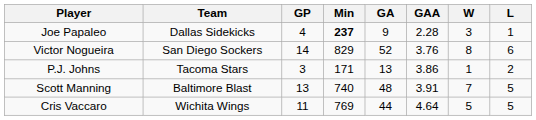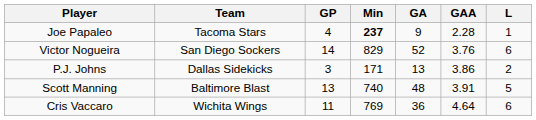- column: W | 3 | 8 | 1 | 7 | 5
Joe Papaleo | Team: Dallas Sidekicks -> Tacoma Stars
P.J. Johns | Team: Tacoma Stars -> Dallas Sidekicks
Cris Vaccaro | GA: 44 -> 36
Cris Vaccaro | L: 5 -> 6
